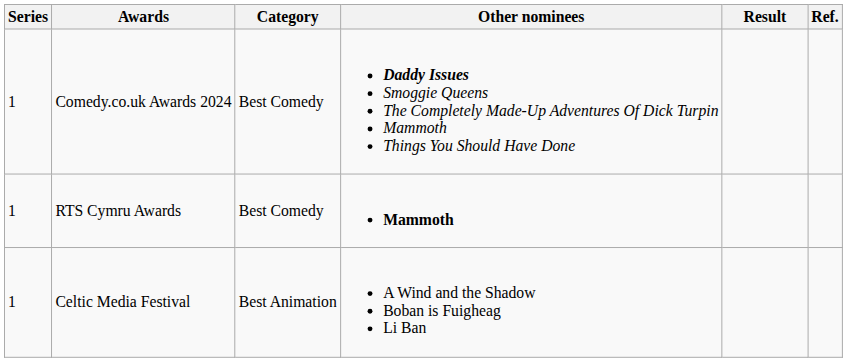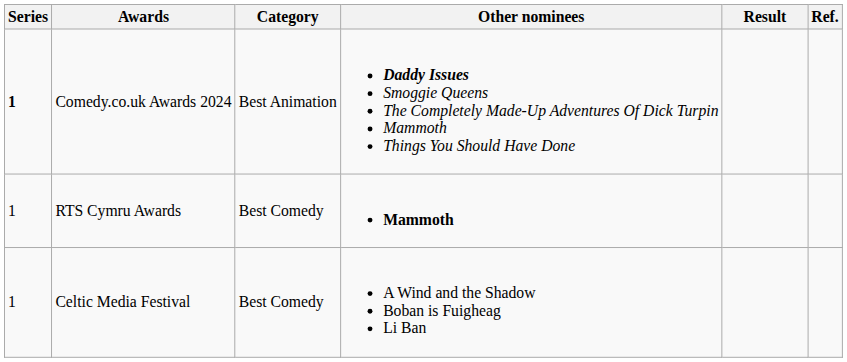Comedy.co.uk Awards 2024 | Series: normal -> bold
Comedy.co.uk Awards 2024 | Category: Best Comedy -> Best Animation
Celtic Media Festival | Category: Best Animation -> Best Comedy
